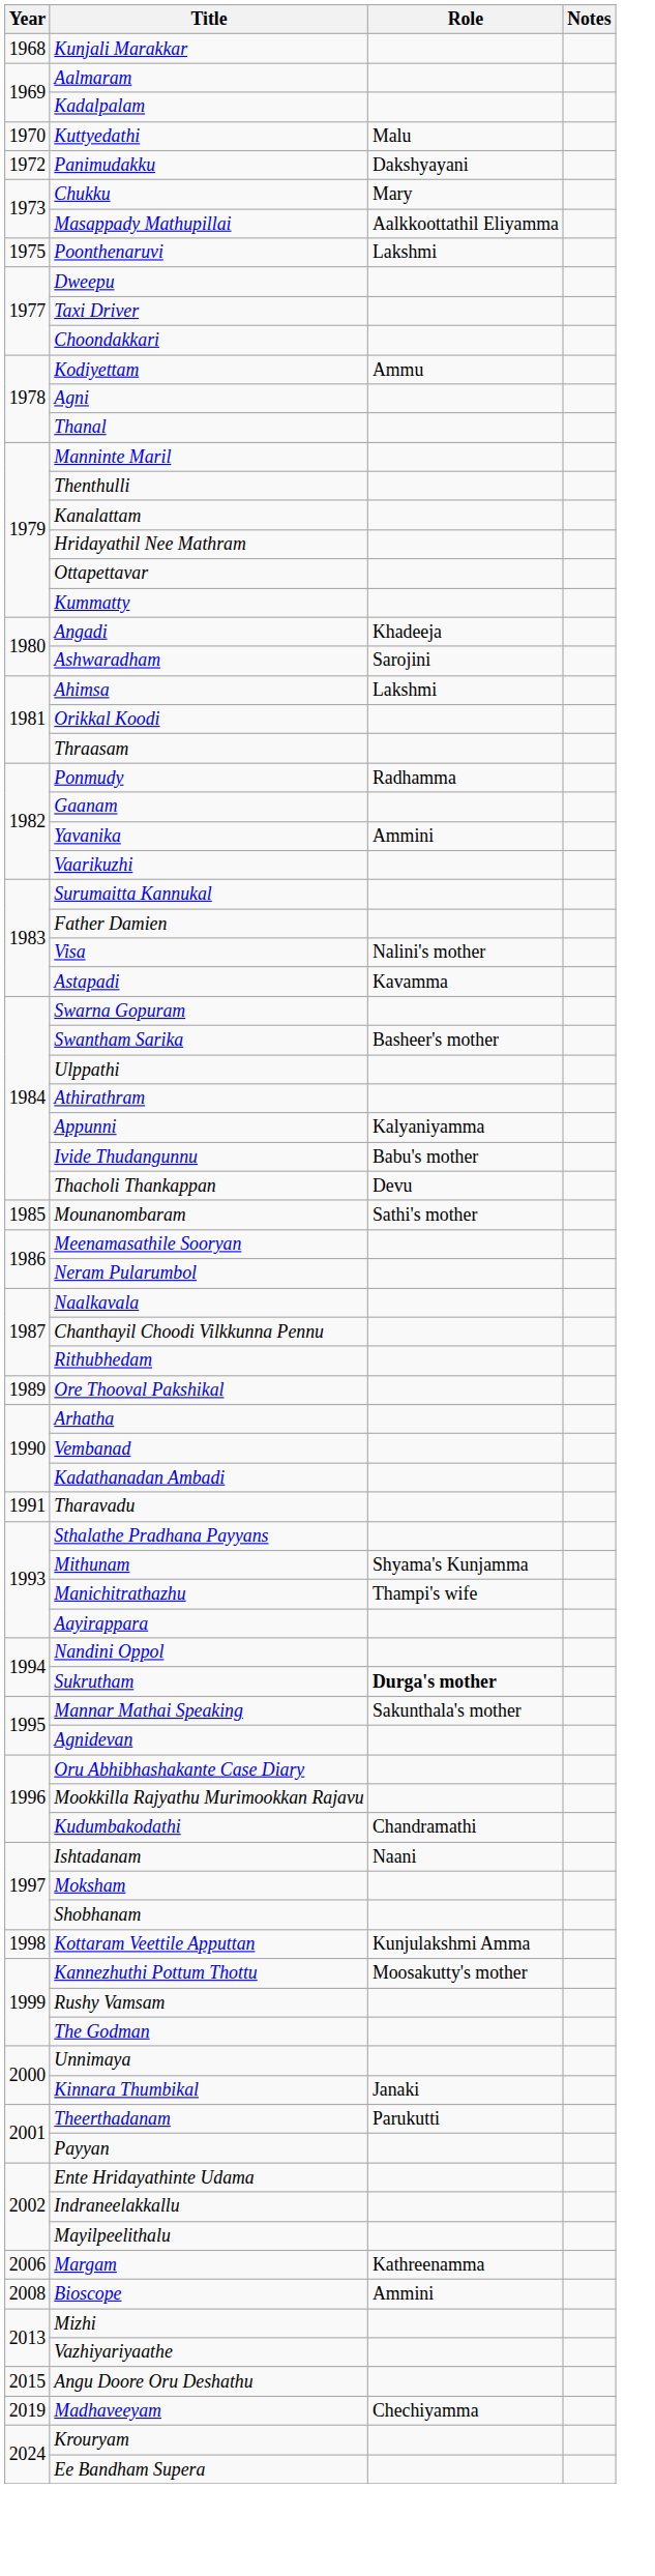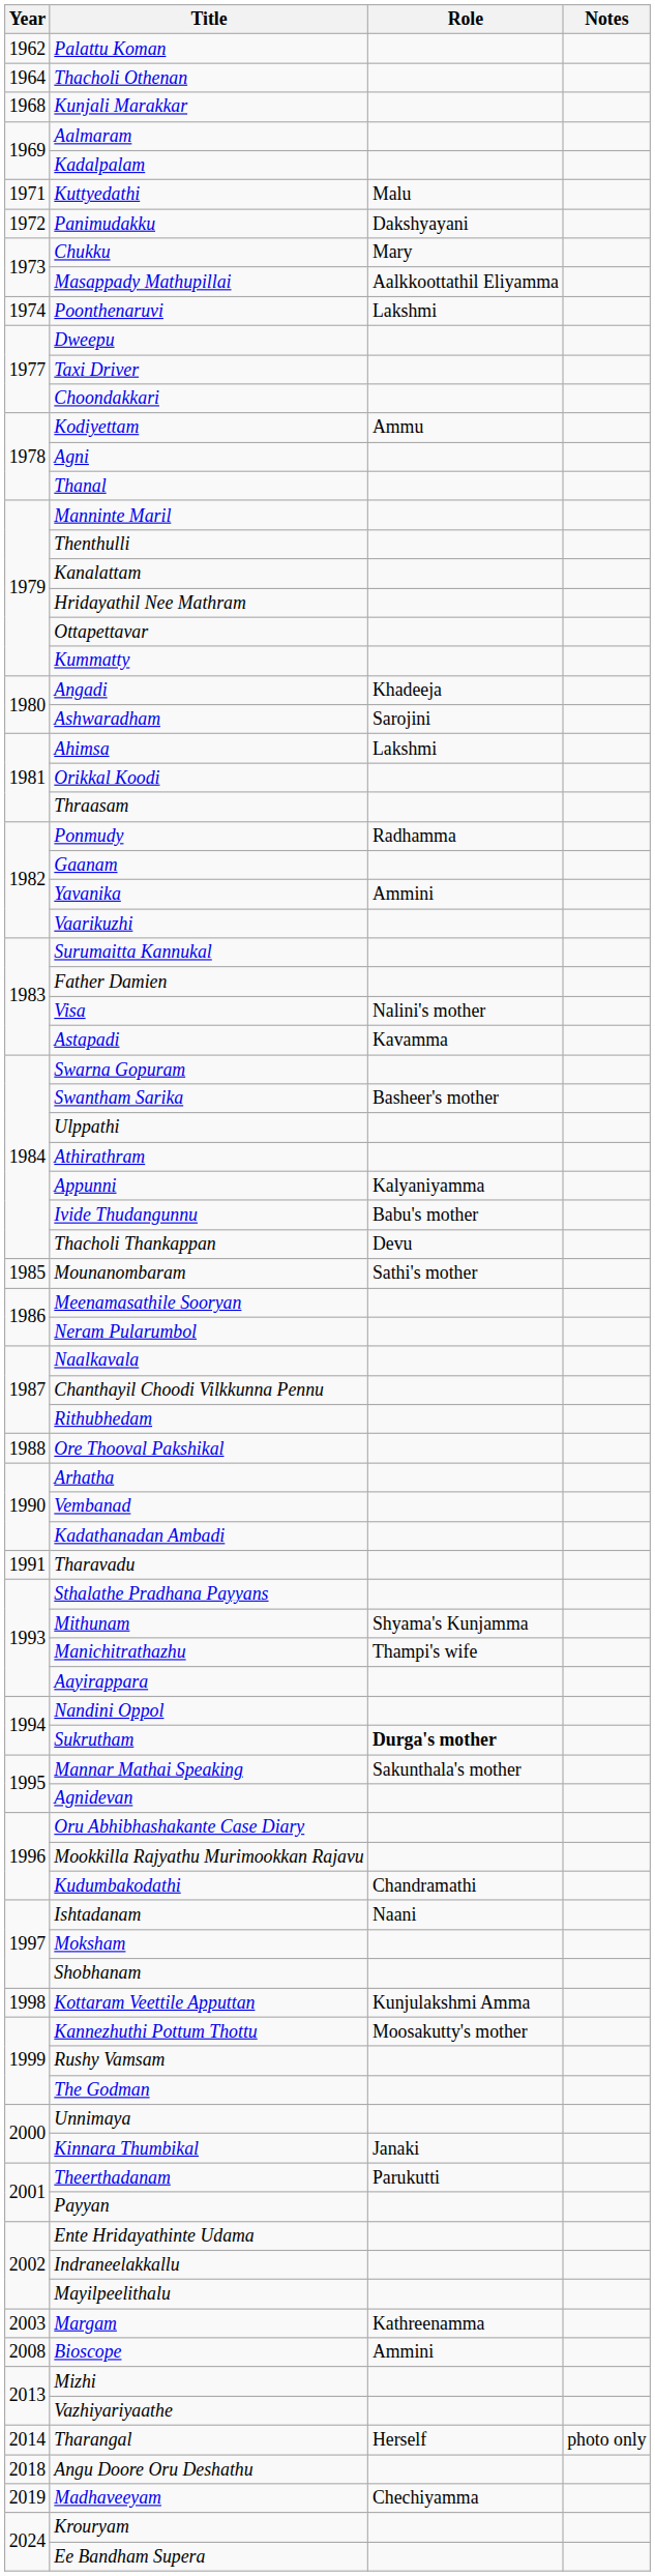+ row: 1962 | Palattu Koman
+ row: 1964 | Thacholi Othenan
Kuttyedathi | Year: 1970 -> 1971
Poonthenaruvi | Year: 1975 -> 1974
Ore Thooval Pakshikal | Year: 1989 -> 1988
Margam | Year: 2006 -> 2003
+ row: 2014 | Tharangal | Herself | photo only
Angu Doore Oru Deshathu | Year: 2015 -> 2018
